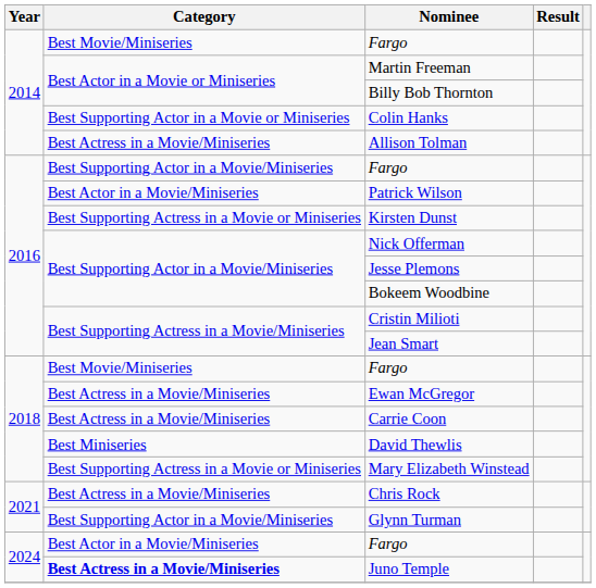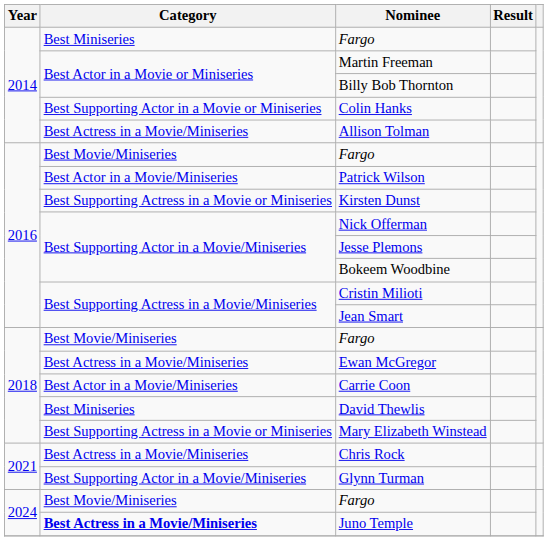2014 / Fargo | Category: Best Movie/Miniseries -> Best Miniseries
2016 / Fargo | Category: Best Supporting Actor in a Movie/Miniseries -> Best Movie/Miniseries
Carrie Coon | Category: Best Actress in a Movie/Miniseries -> Best Actor in a Movie/Miniseries
2024 / Fargo | Category: Best Actor in a Movie/Miniseries -> Best Movie/Miniseries
